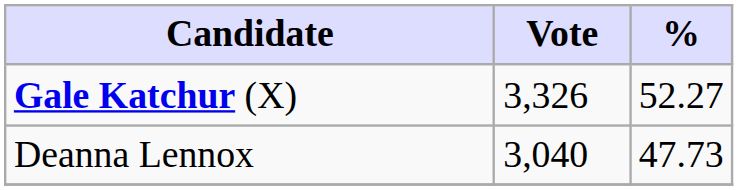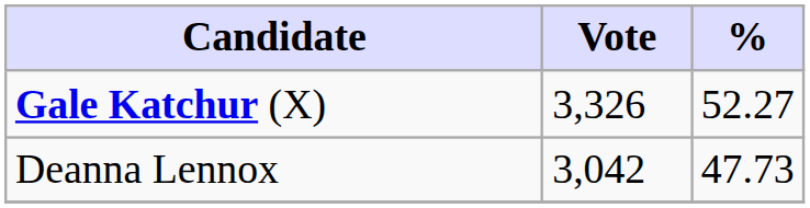Deanna Lennox | Vote: 3,040 -> 3,042
